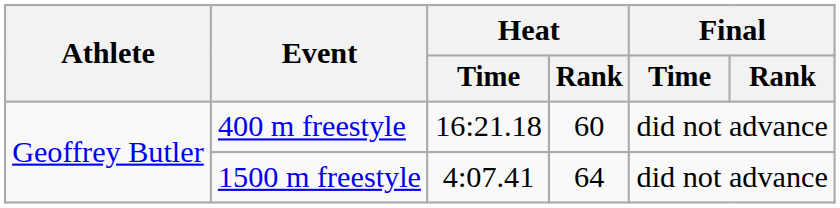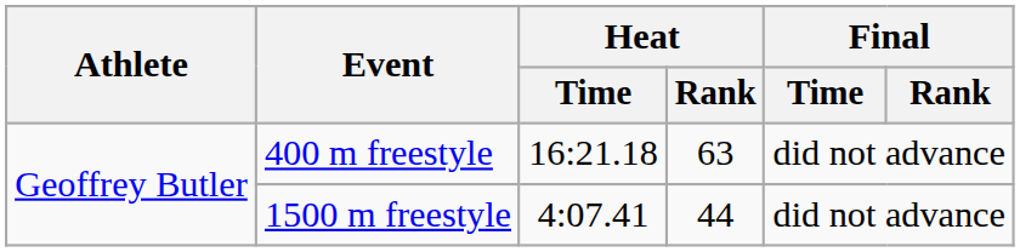400 m freestyle | Heat / Rank: 60 -> 63
1500 m freestyle | Heat / Rank: 64 -> 44
